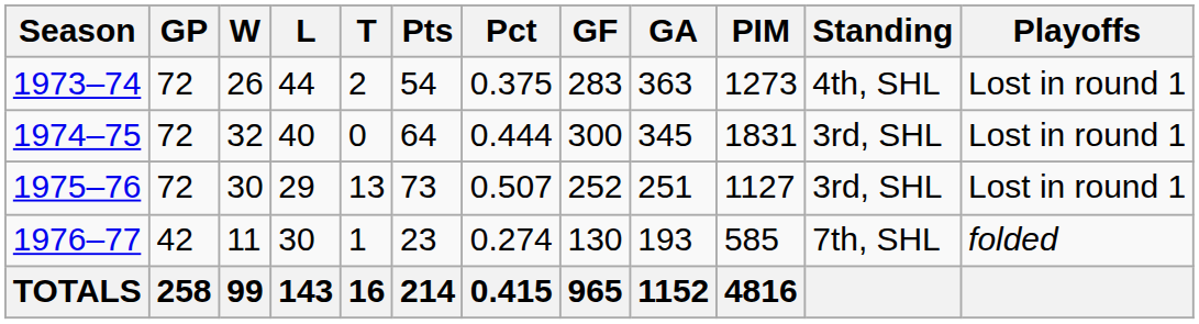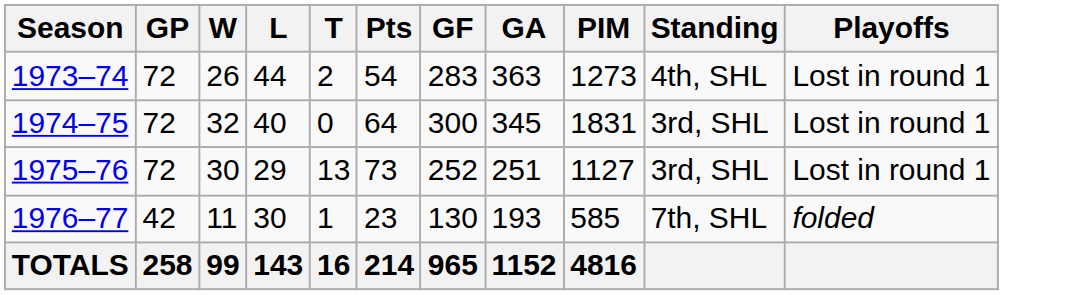- column: Pct | 0.375 | 0.444 | 0.507 | 0.274 | 0.415
